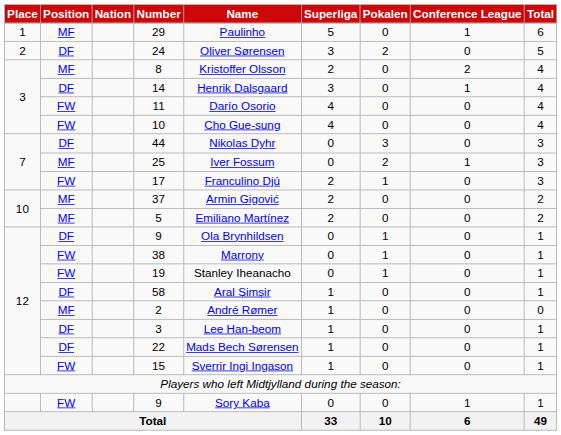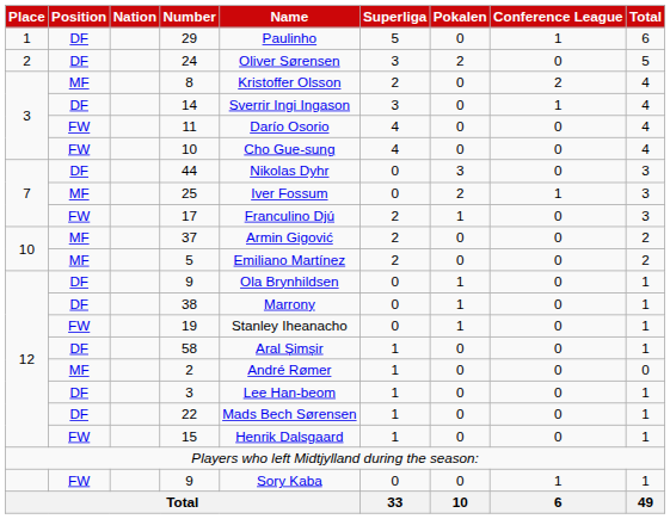29 | Position: MF -> DF
14 | Name: Henrik Dalsgaard -> Sverrir Ingi Ingason
38 | Position: FW -> DF
15 | Name: Sverrir Ingi Ingason -> Henrik Dalsgaard
